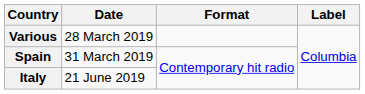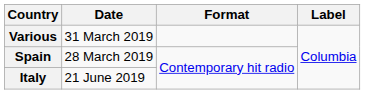Various | Date: 28 March 2019 -> 31 March 2019
Spain | Date: 31 March 2019 -> 28 March 2019
